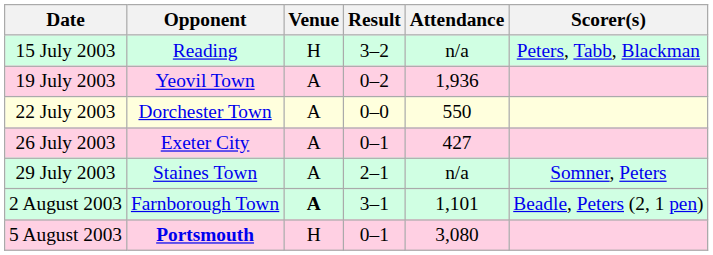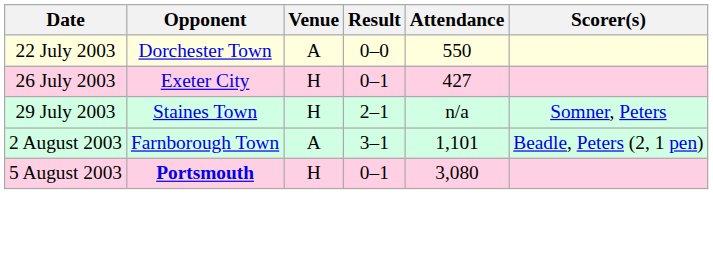- row: 15 July 2003 | Reading | H | 3–2 | n/a | Peters, Tabb, Blackman
- row: 19 July 2003 | Yeovil Town | A | 0–2 | 1,936
26 July 2003 | Venue: A -> H
29 July 2003 | Venue: A -> H
2 August 2003 | Venue: bold -> normal
